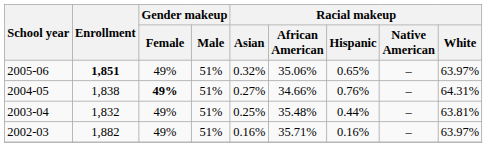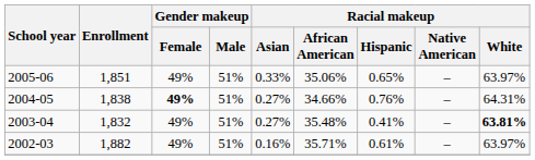2005-06 | Enrollment: bold -> normal
2005-06 | Racial makeup / Asian: 0.32% -> 0.33%
2003-04 | Racial makeup / Asian: 0.25% -> 0.27%
2003-04 | Racial makeup / Hispanic: 0.44% -> 0.41%
2003-04 | Racial makeup / White: normal -> bold
2002-03 | Racial makeup / Hispanic: 0.16% -> 0.61%
